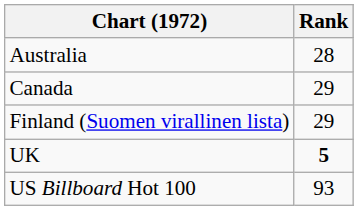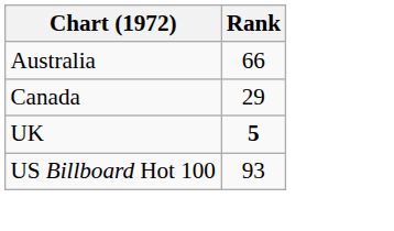Australia | Rank: 28 -> 66
- row: Finland (Suomen virallinen lista) | 29
